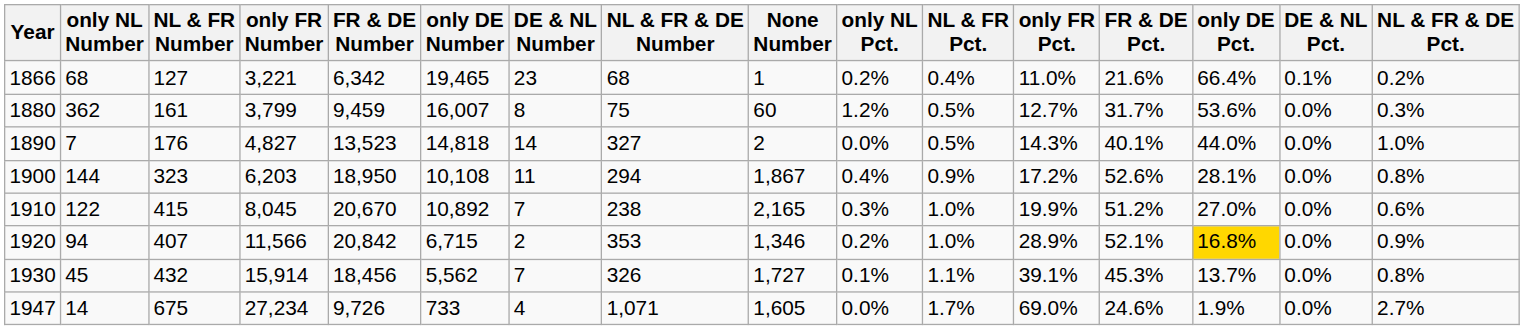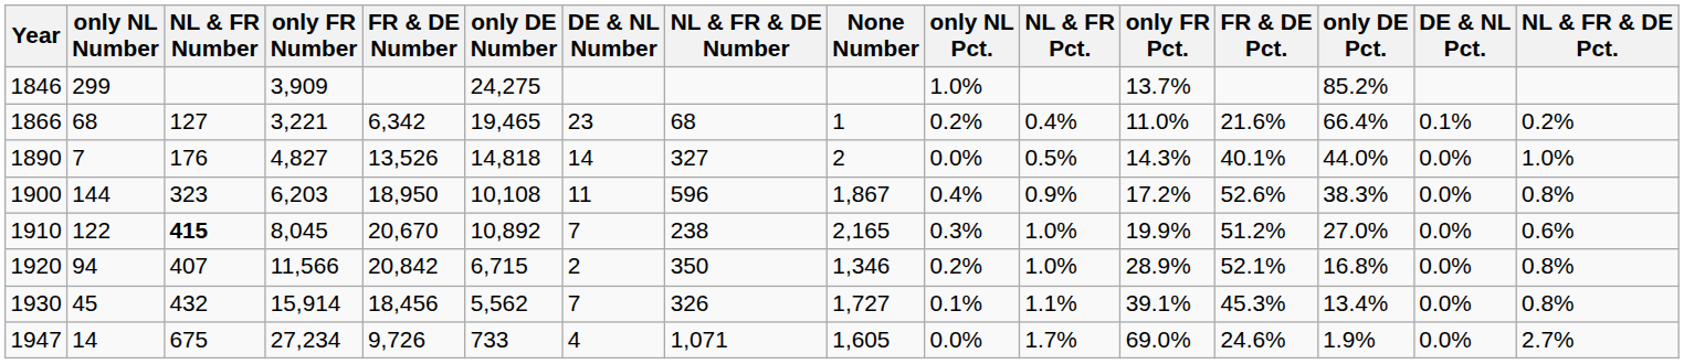+ row: 1846 | 299 | 3,909 | 24,275 | 1.0% | 13.7% | 85.2%
- row: 1880 | 362 | 161 | 3,799 | 9,459 | 16,007 | 8 | 75 | 60 | 1.2% | 0.5% | 12.7% | 31.7% | 53.6% | 0.0% | 0.3%
1890 | FR & DE Number: 13,523 -> 13,526
1900 | NL & FR & DE Number: 294 -> 596
1900 | only DE Pct.: 28.1% -> 38.3%
1910 | NL & FR Number: normal -> bold
1920 | NL & FR & DE Number: 353 -> 350
1920 | only DE Pct.: gold background -> no background
1920 | NL & FR & DE Pct.: 0.9% -> 0.8%
1930 | only DE Pct.: 13.7% -> 13.4%
